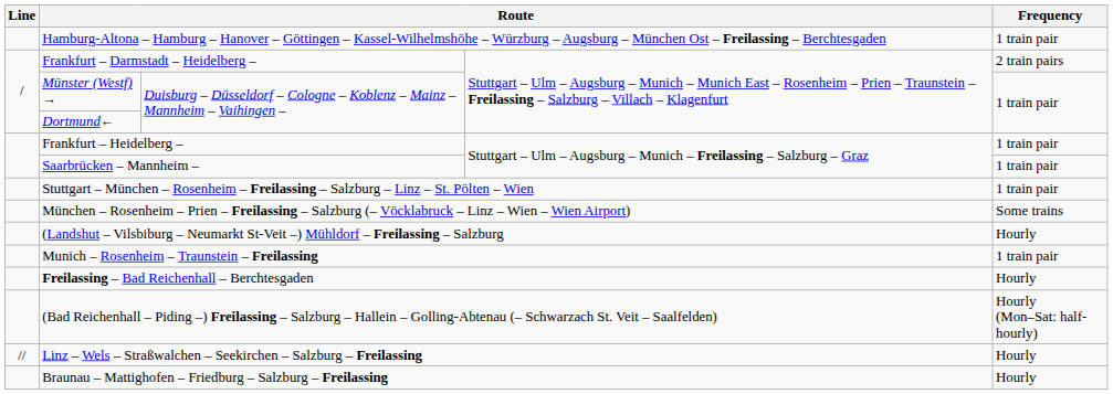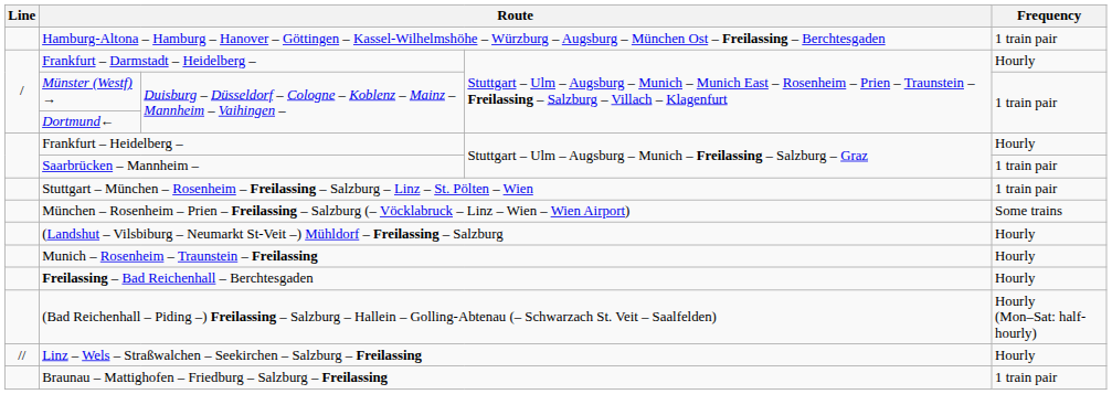Frankfurt – Darmstadt – Heidelberg – | Frequency: 2 train pairs -> Hourly
Frankfurt – Heidelberg – | Frequency: 1 train pair -> Hourly
Munich – Rosenheim – Traunstein – Freilassing | Frequency: 1 train pair -> Hourly
Braunau – Mattighofen – Friedburg – Salzburg – Freilassing | Frequency: Hourly -> 1 train pair
